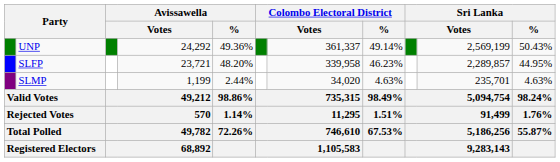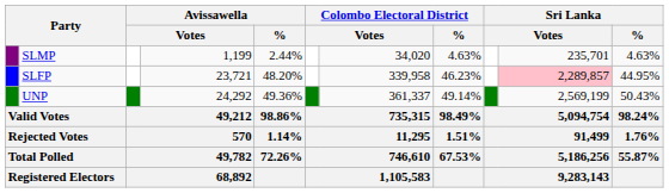rows swapped: UNP <-> SLMP
SLFP | column 10: no background -> pink background
